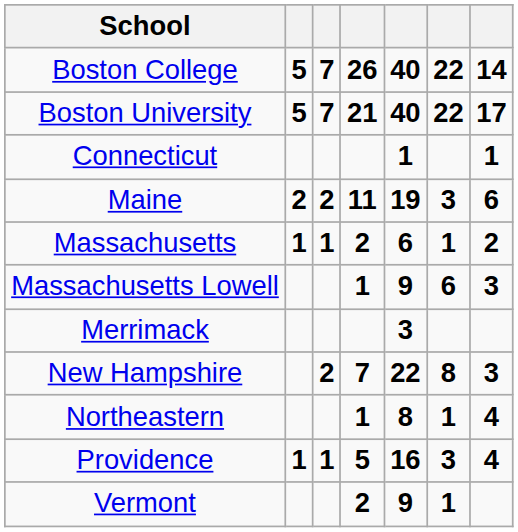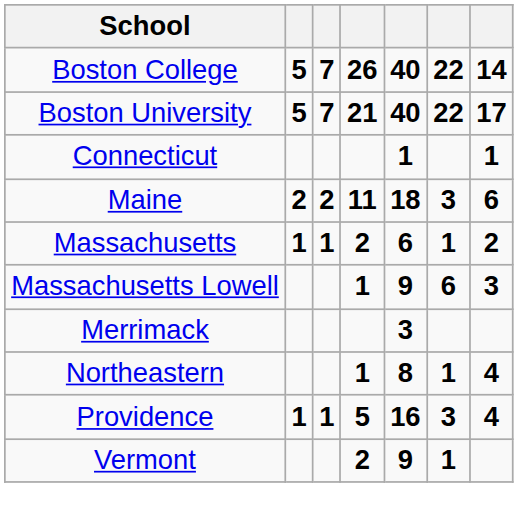Maine | column 5: 19 -> 18
- row: New Hampshire | 2 | 7 | 22 | 8 | 3
